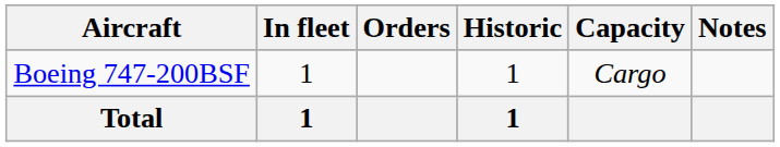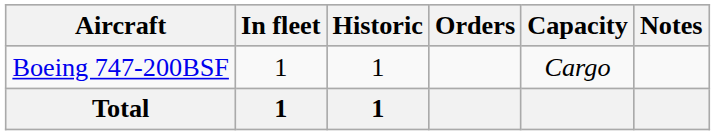columns swapped: Orders <-> Historic
